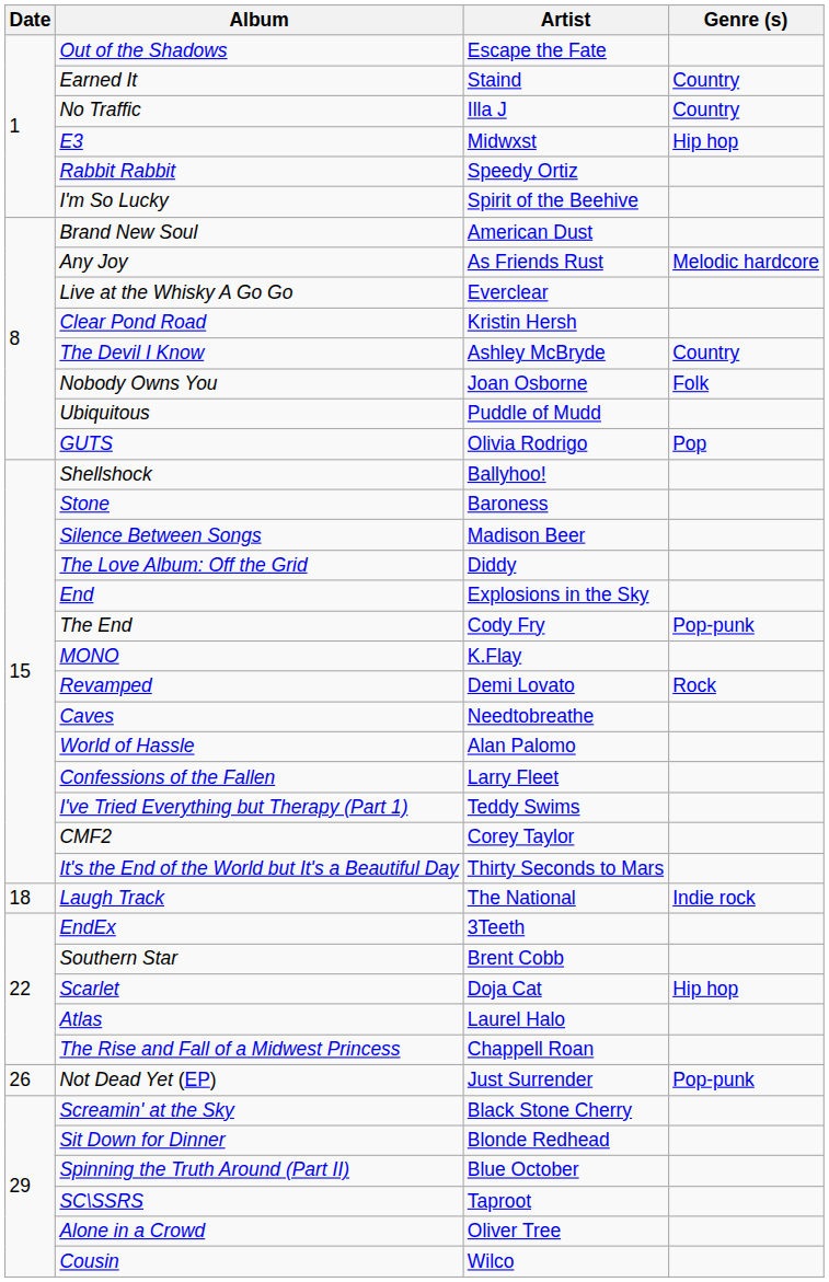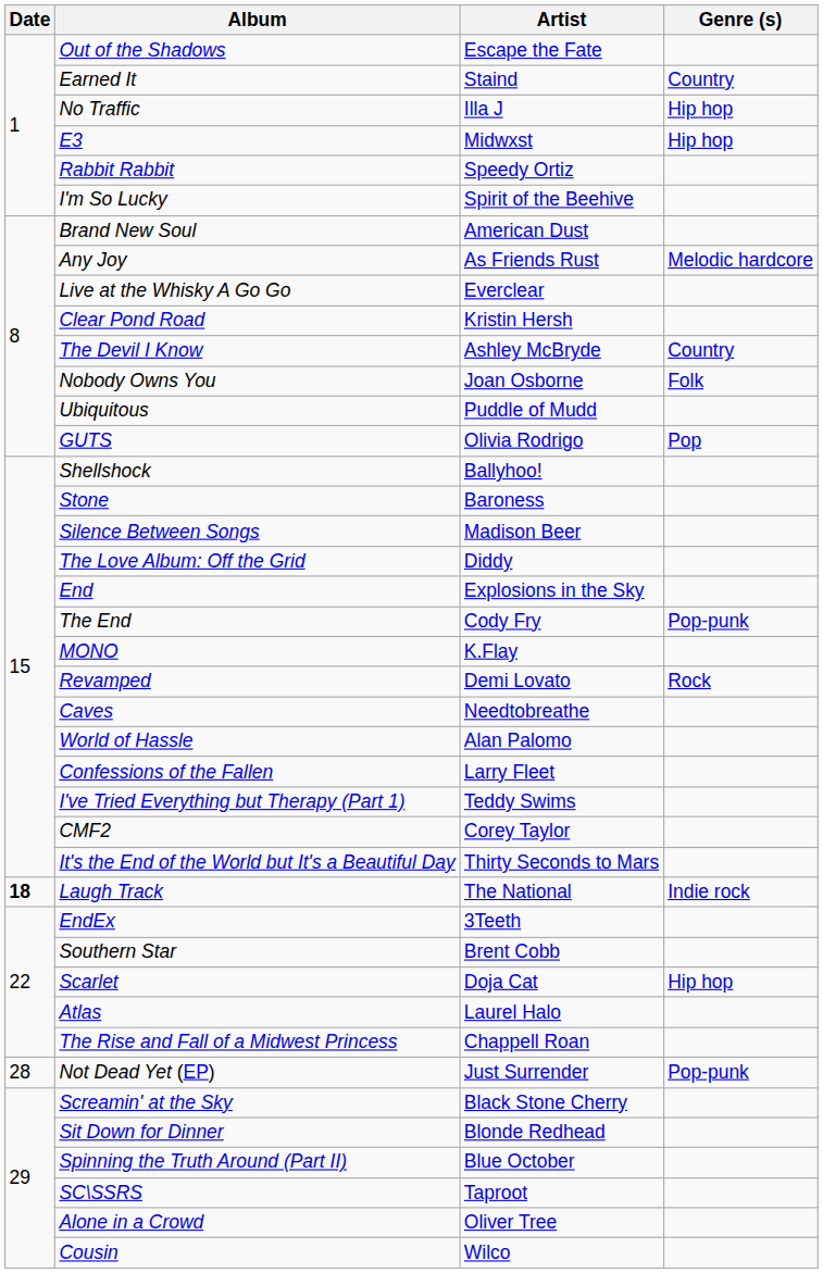No Traffic | Genre (s): Country -> Hip hop
Laugh Track | Date: normal -> bold
Not Dead Yet (EP) | Date: 26 -> 28
